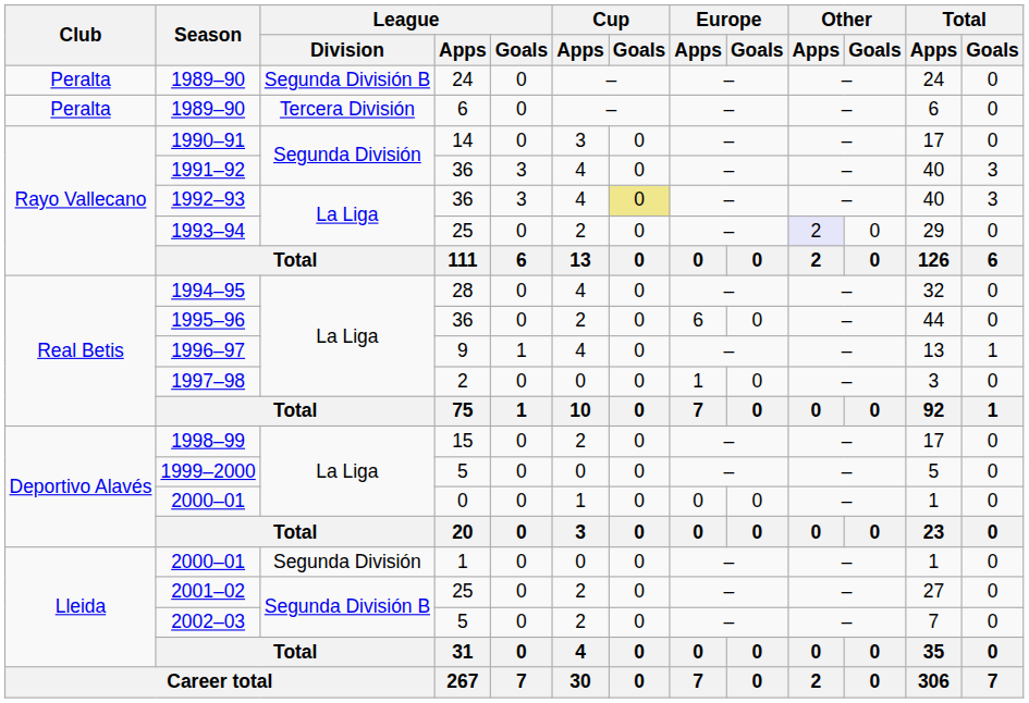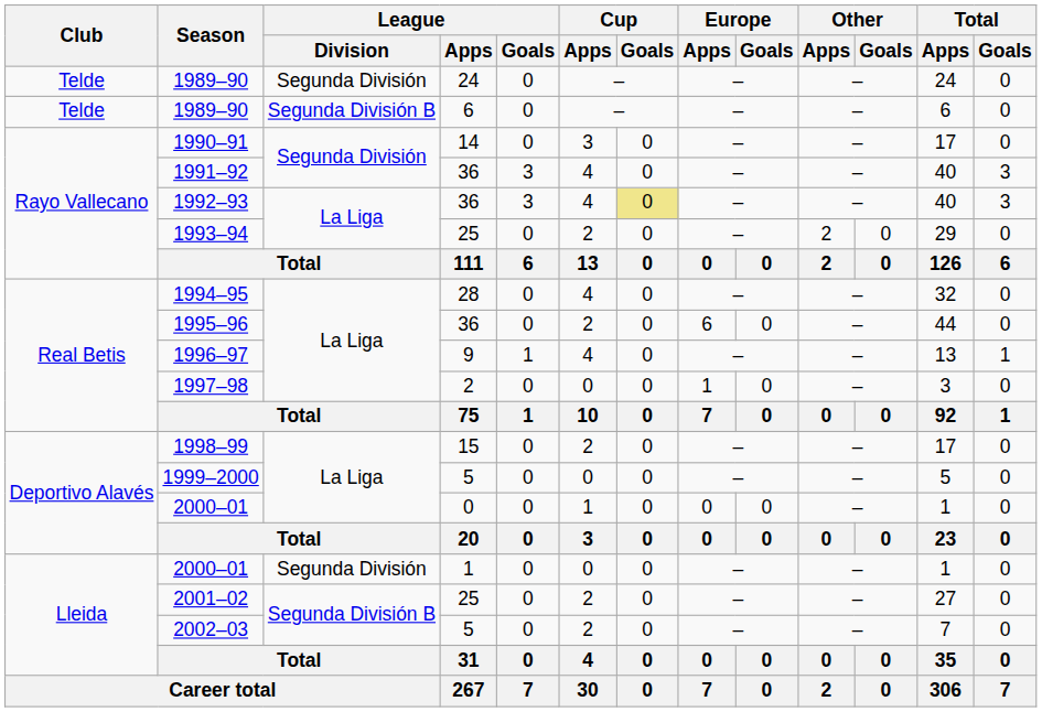1989–90 / 24 | Club: Peralta -> Telde
1989–90 / 24 | League / Division: Segunda División B -> Segunda División
1989–90 / 6 | Club: Peralta -> Telde
1989–90 / 6 | League / Division: Tercera División -> Segunda División B
1993–94 | Other / Apps: lavender background -> no background
